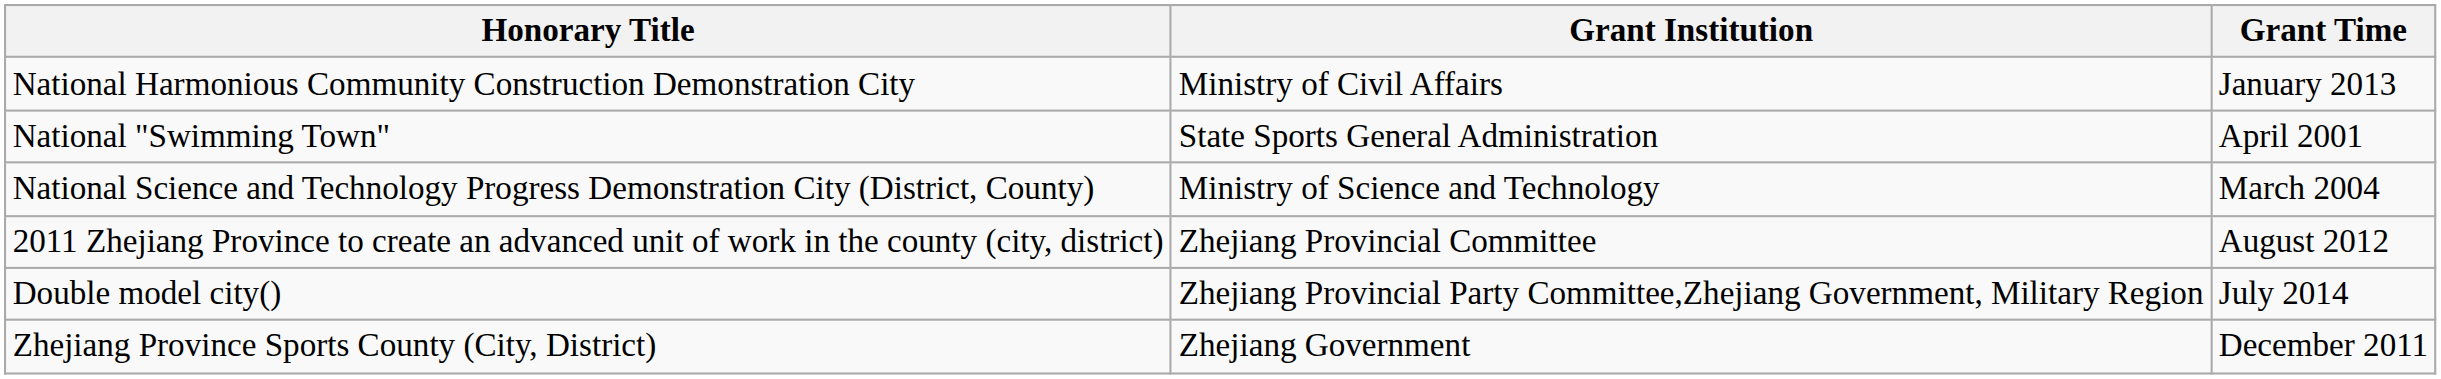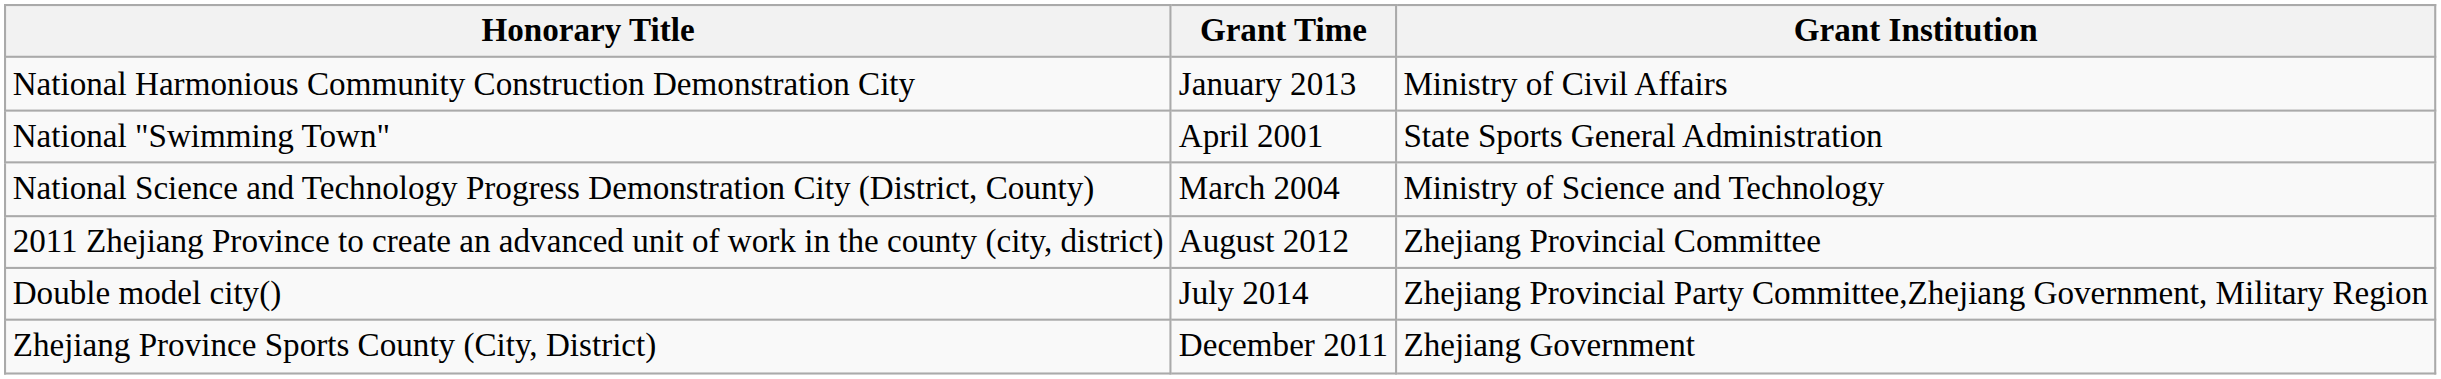columns swapped: Grant Institution <-> Grant Time
